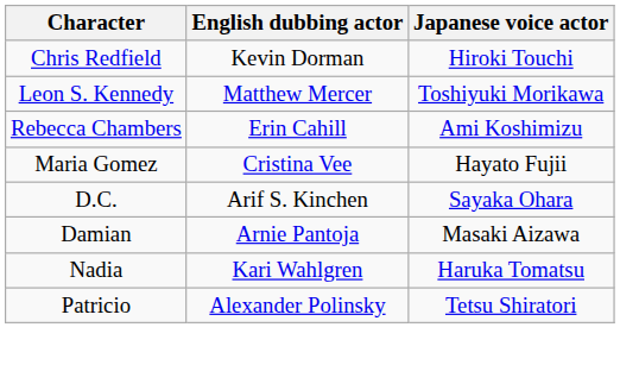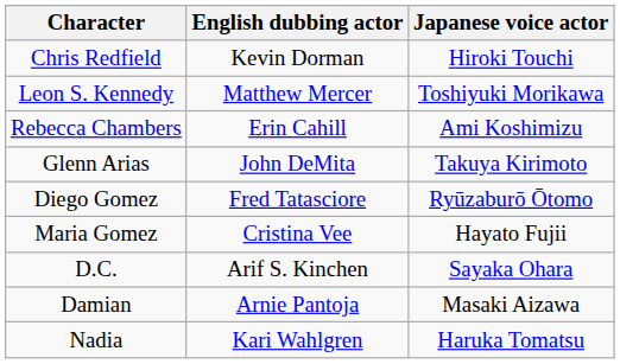+ row: Glenn Arias | John DeMita | Takuya Kirimoto
+ row: Diego Gomez | Fred Tatasciore | Ryūzaburō Ōtomo
- row: Patricio | Alexander Polinsky | Tetsu Shiratori
